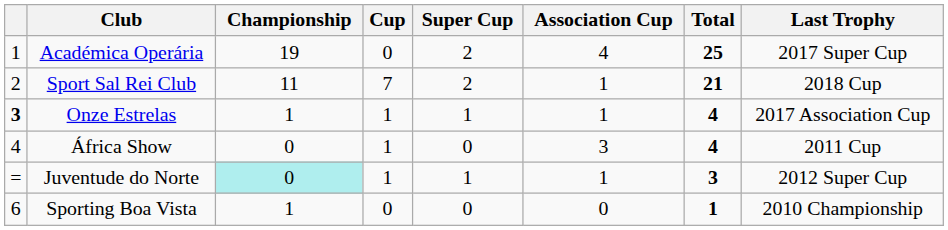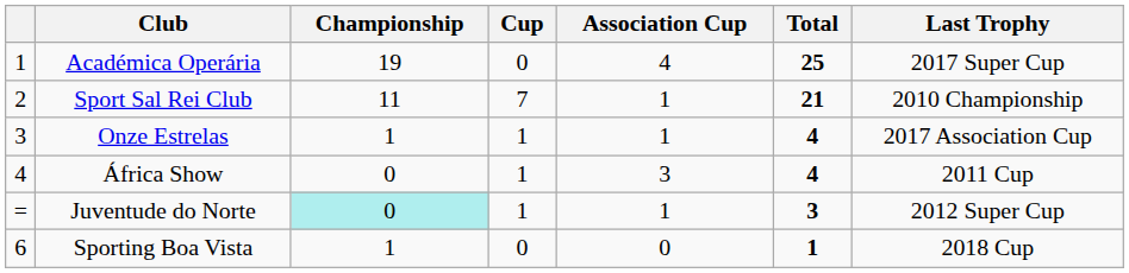- column: Super Cup | 2 | 2 | 1 | 0 | 1 | 0
Sport Sal Rei Club | Last Trophy: 2018 Cup -> 2010 Championship
Onze Estrelas | column 1: bold -> normal
Sporting Boa Vista | Last Trophy: 2010 Championship -> 2018 Cup
